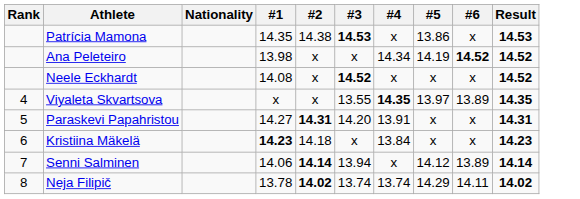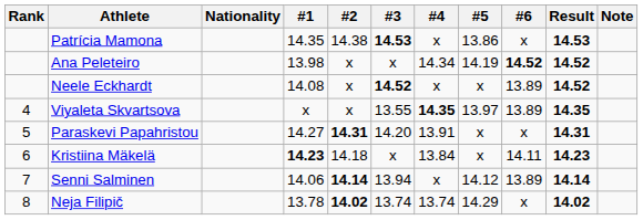+ column: Note
Neele Eckhardt | #6: x -> 13.89
Kristiina Mäkelä | #6: x -> 14.11
Neja Filipič | #6: 14.11 -> x
